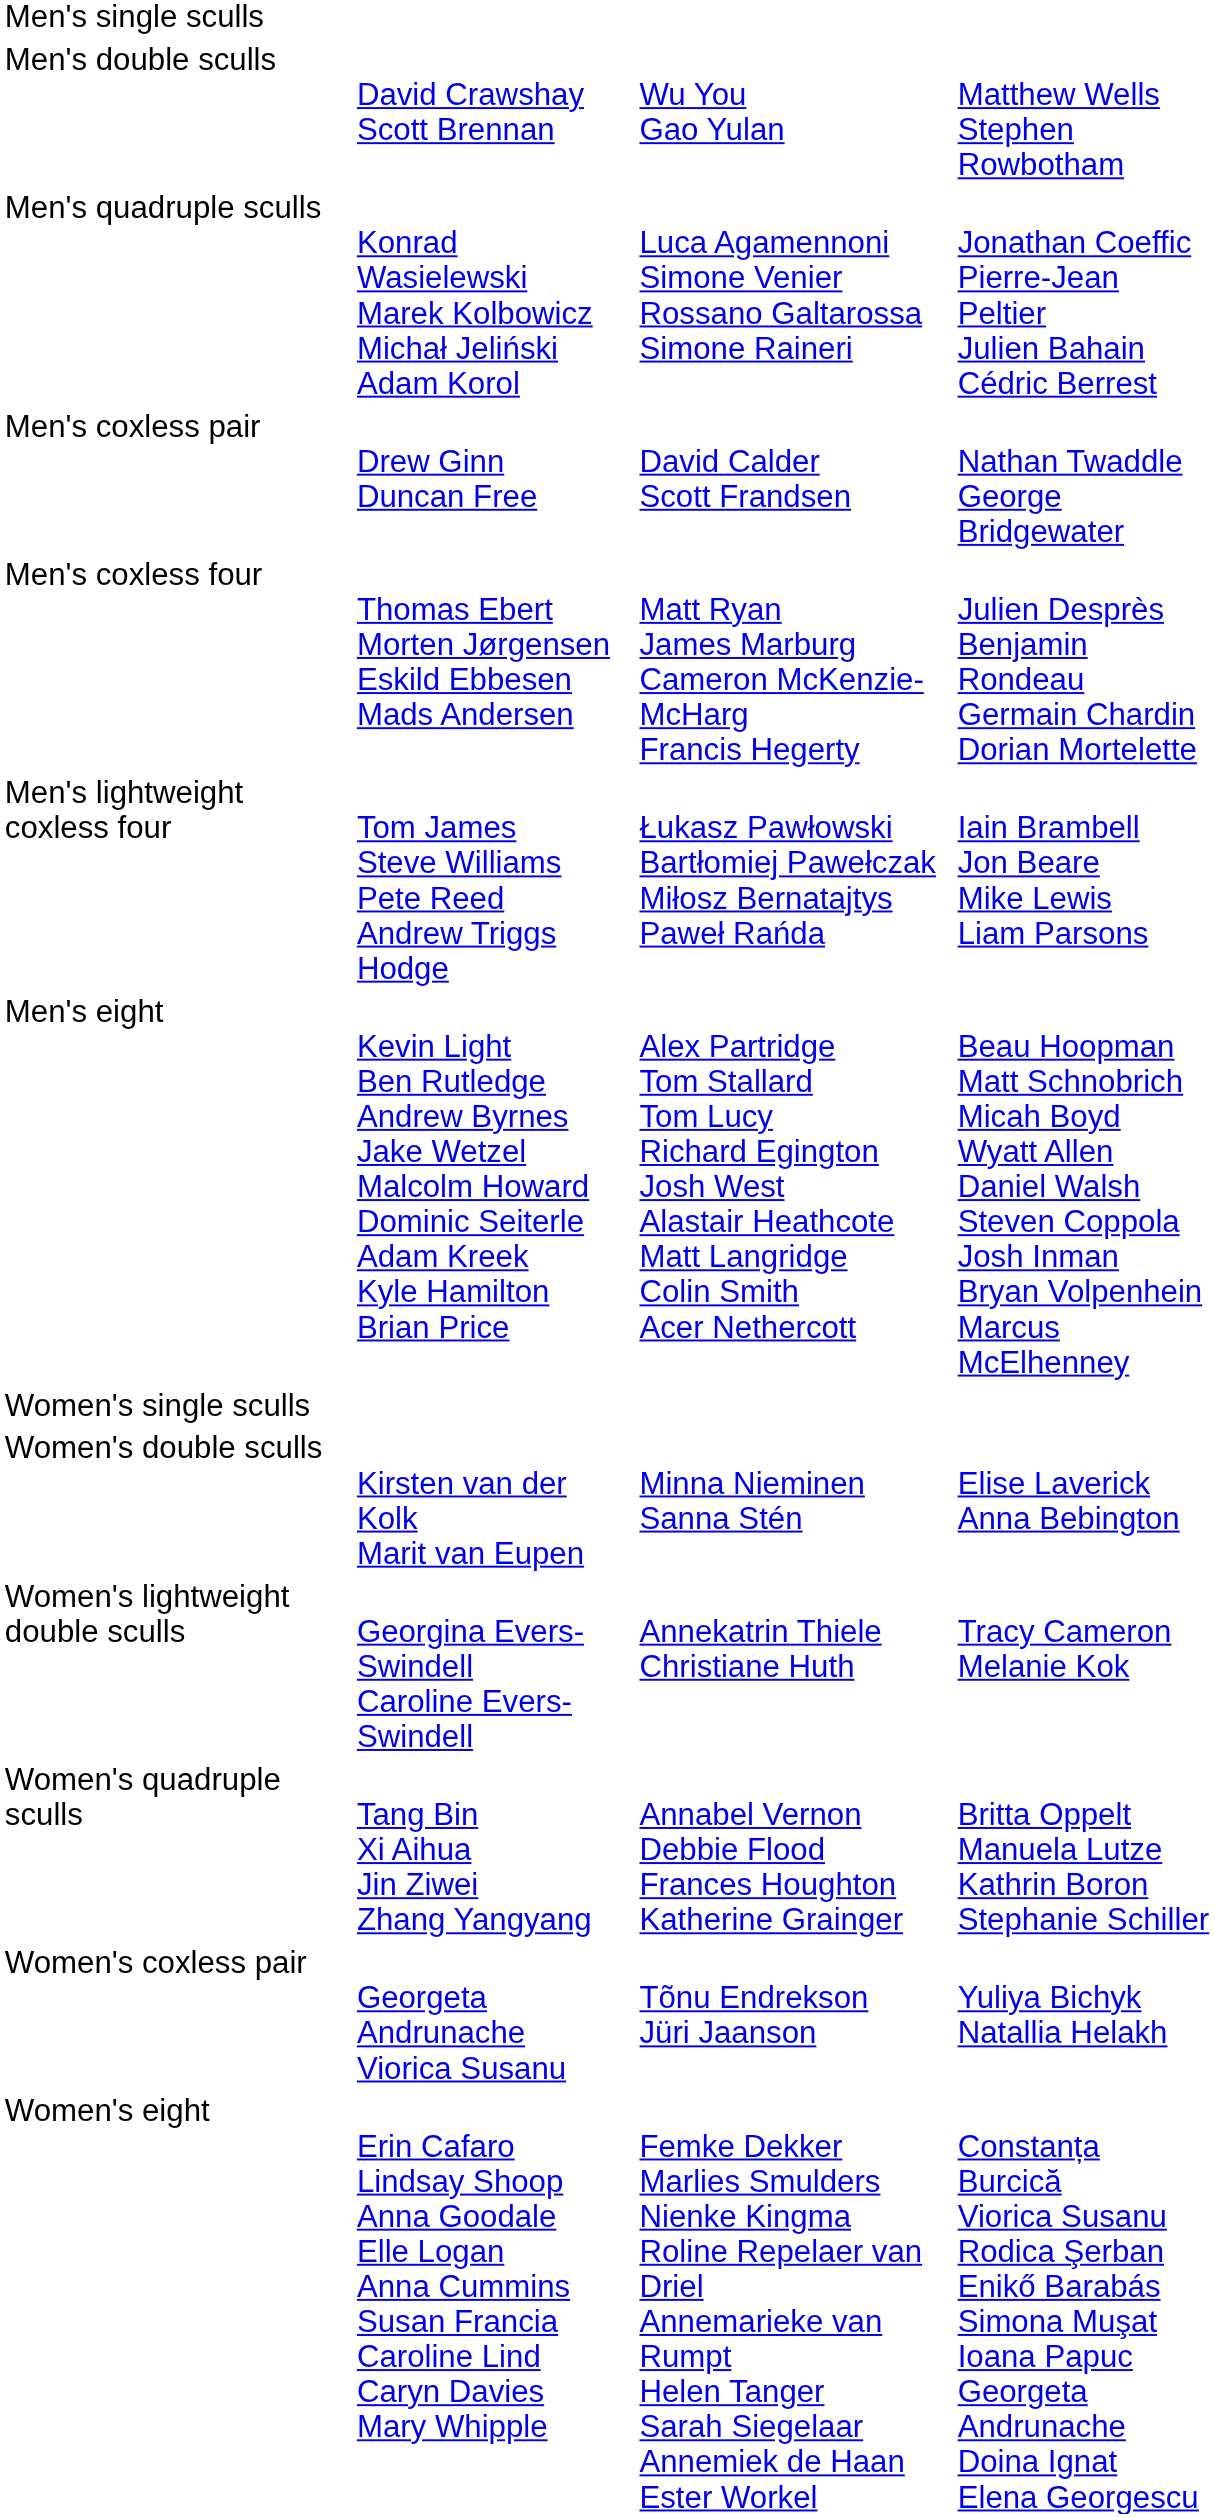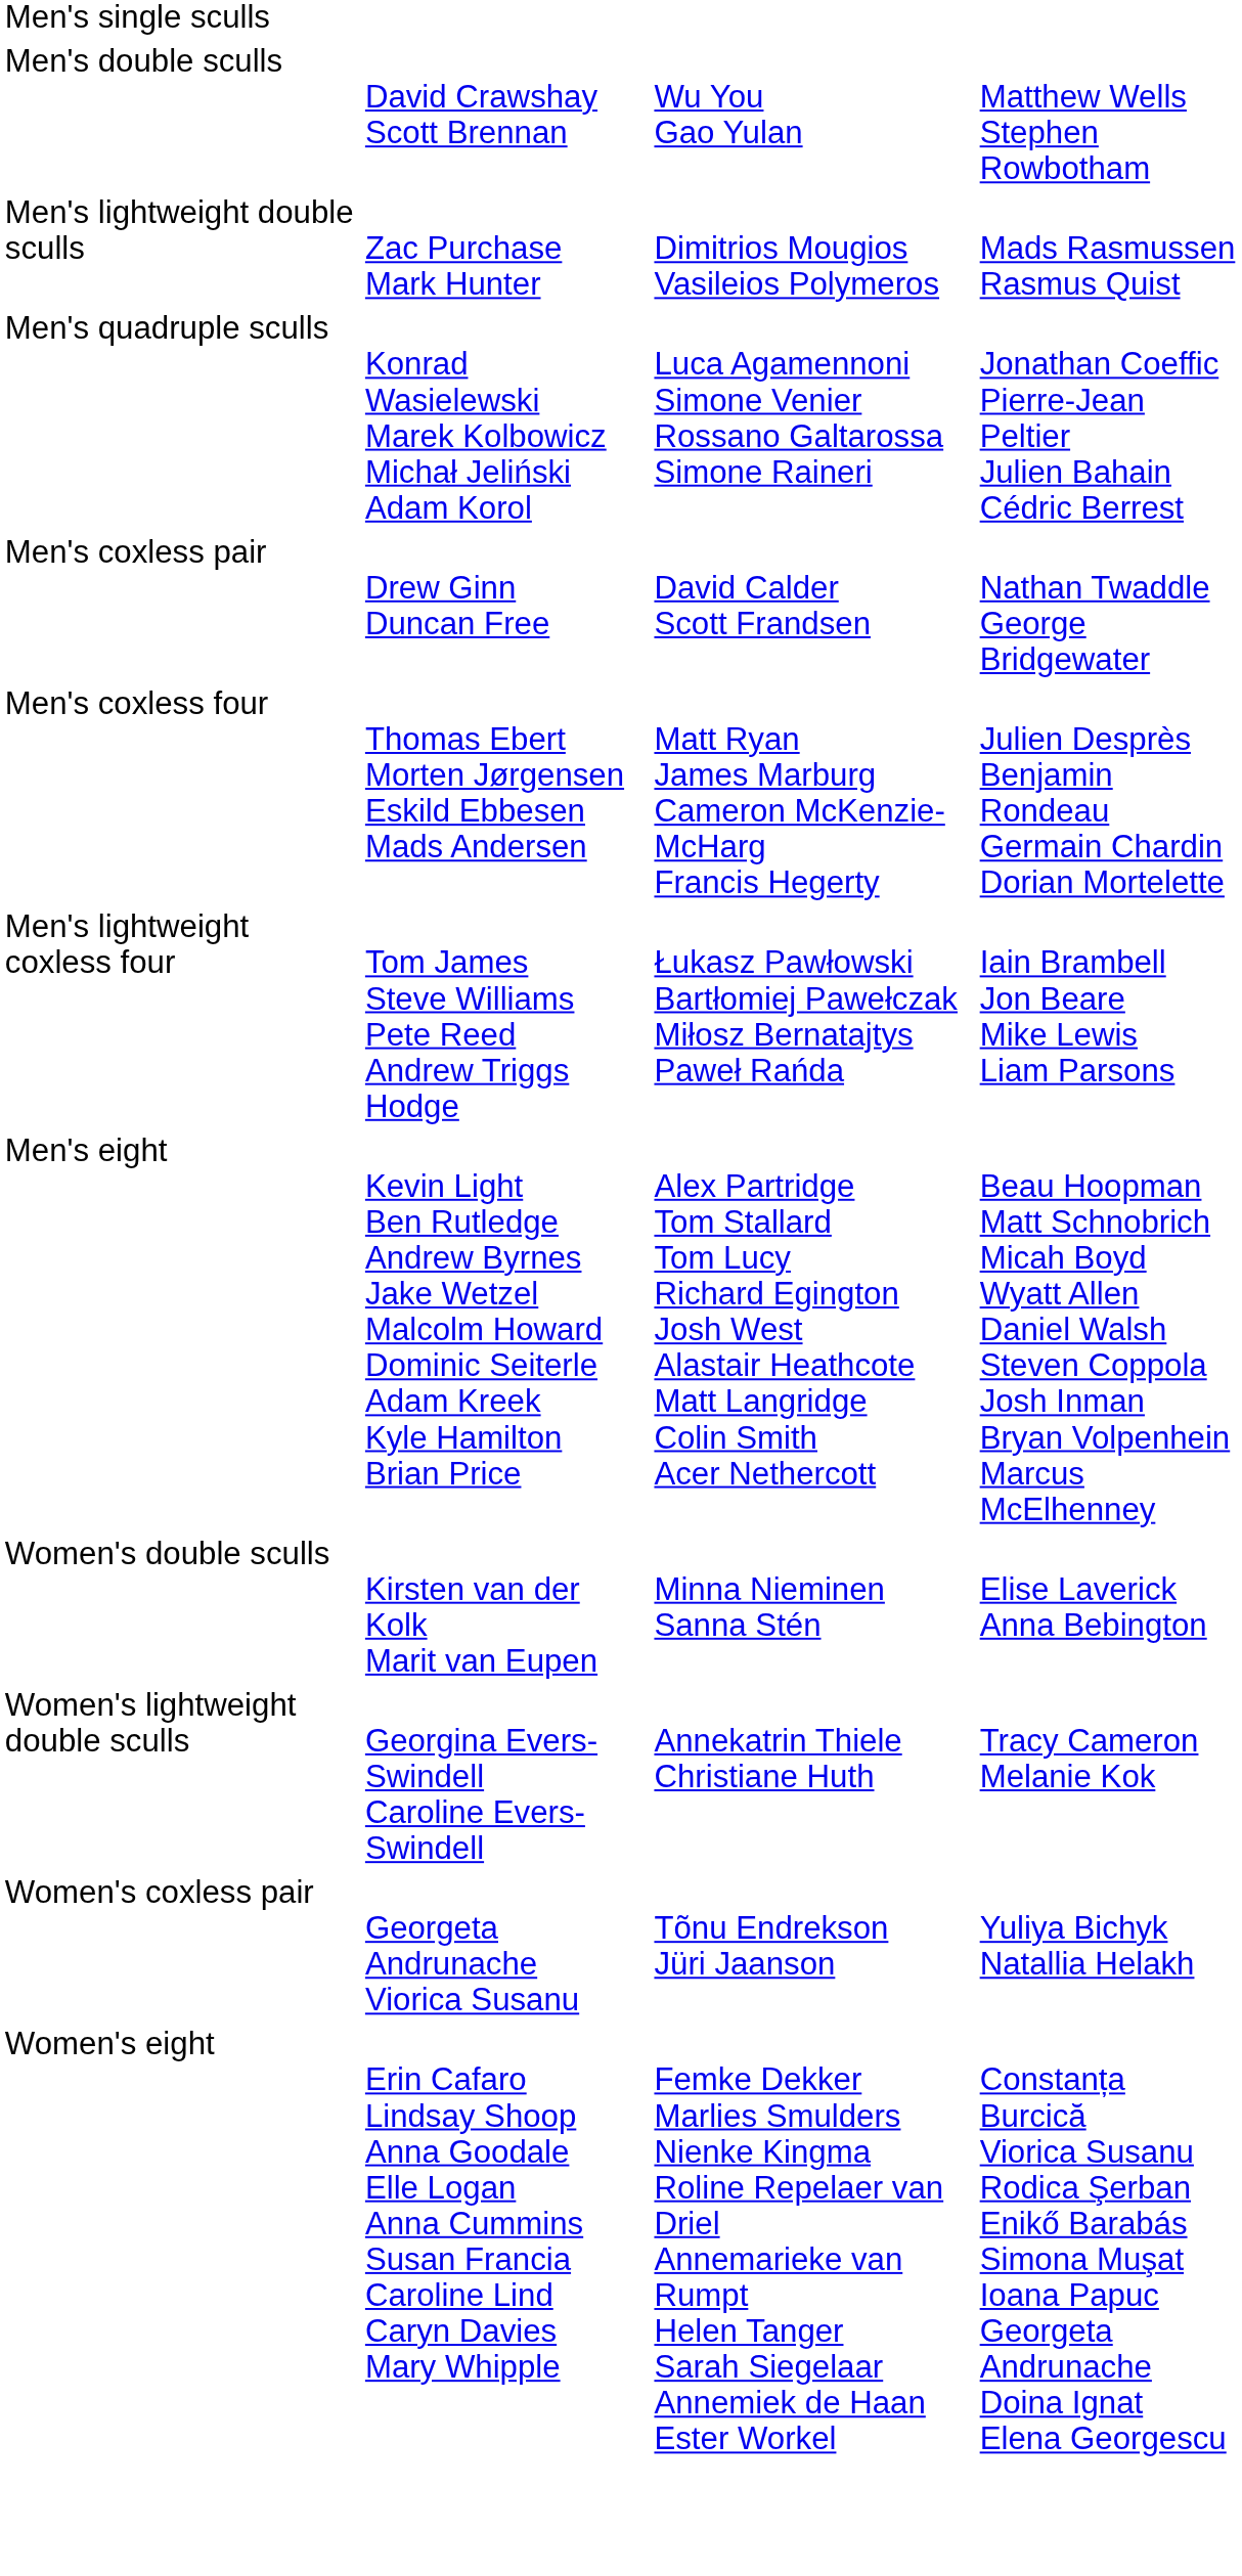+ row: Men's lightweight double sculls | Zac Purchase Mark Hunter | Dimitrios Mougios Vasileios Polymeros | Mads Rasmussen Rasmus Quist
- row: Women's single sculls
- row: Women's quadruple sculls | Tang Bin Xi Aihua Jin Ziwei Zhang Yangyang | Annabel Vernon Debbie Flood Frances Houghton Katherine Grainger | Britta Oppelt Manuela Lutze Kathrin Boron Stephanie Schiller
